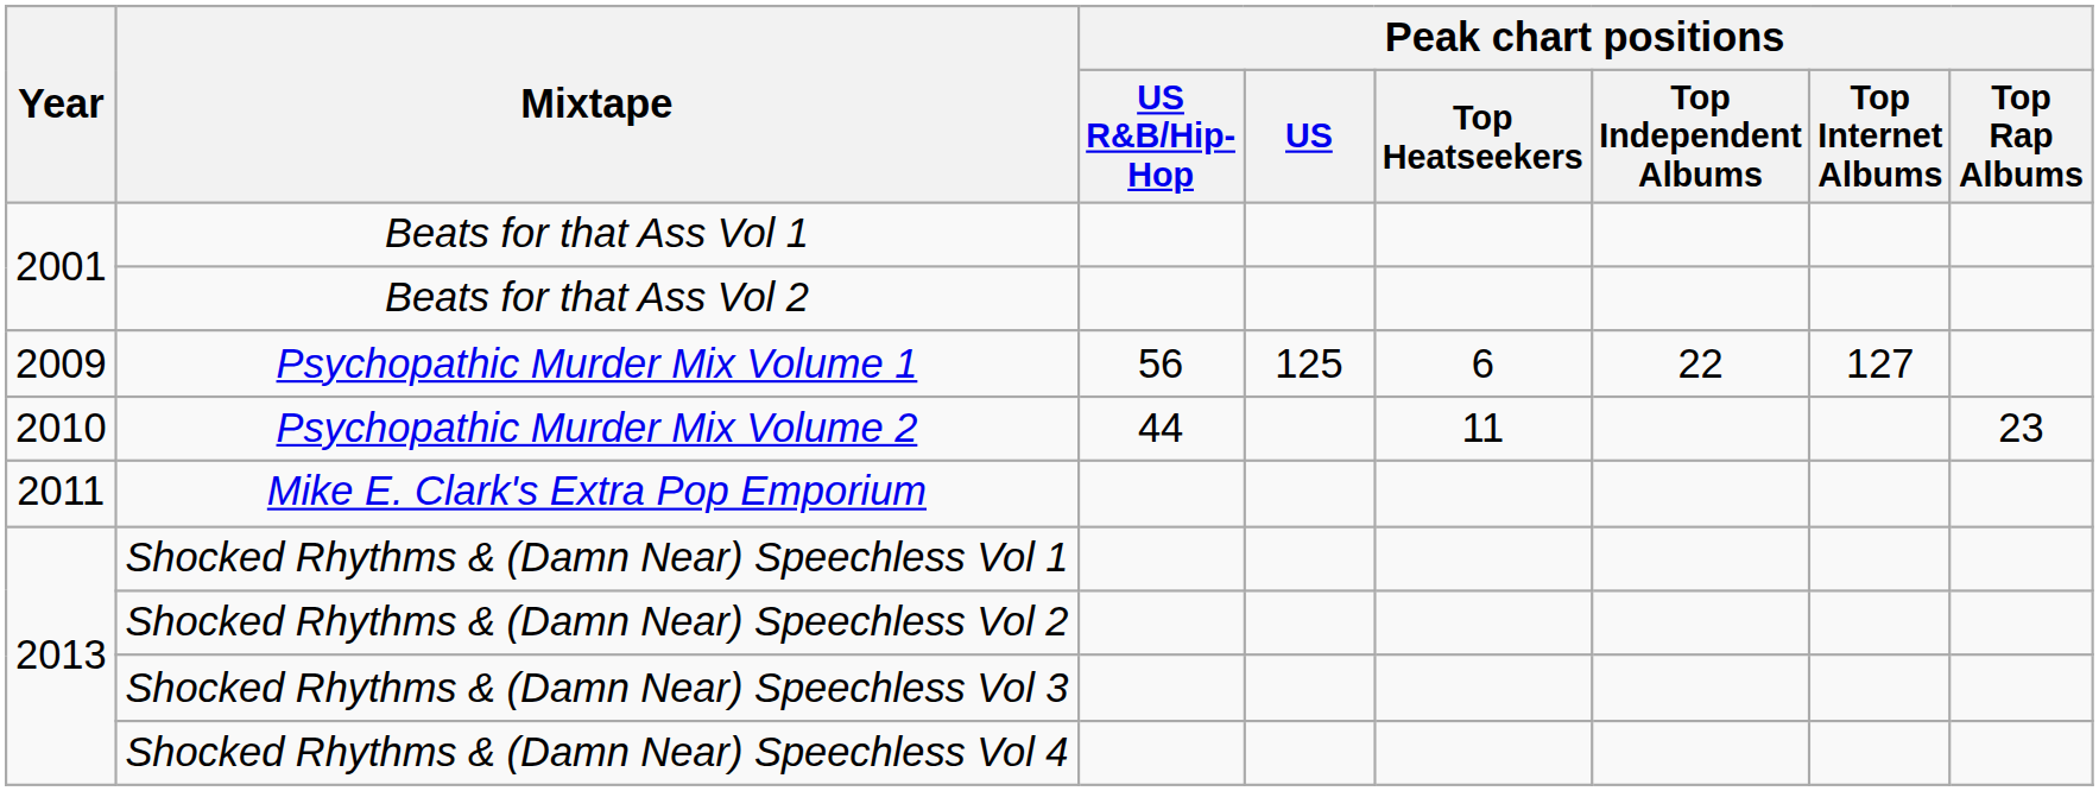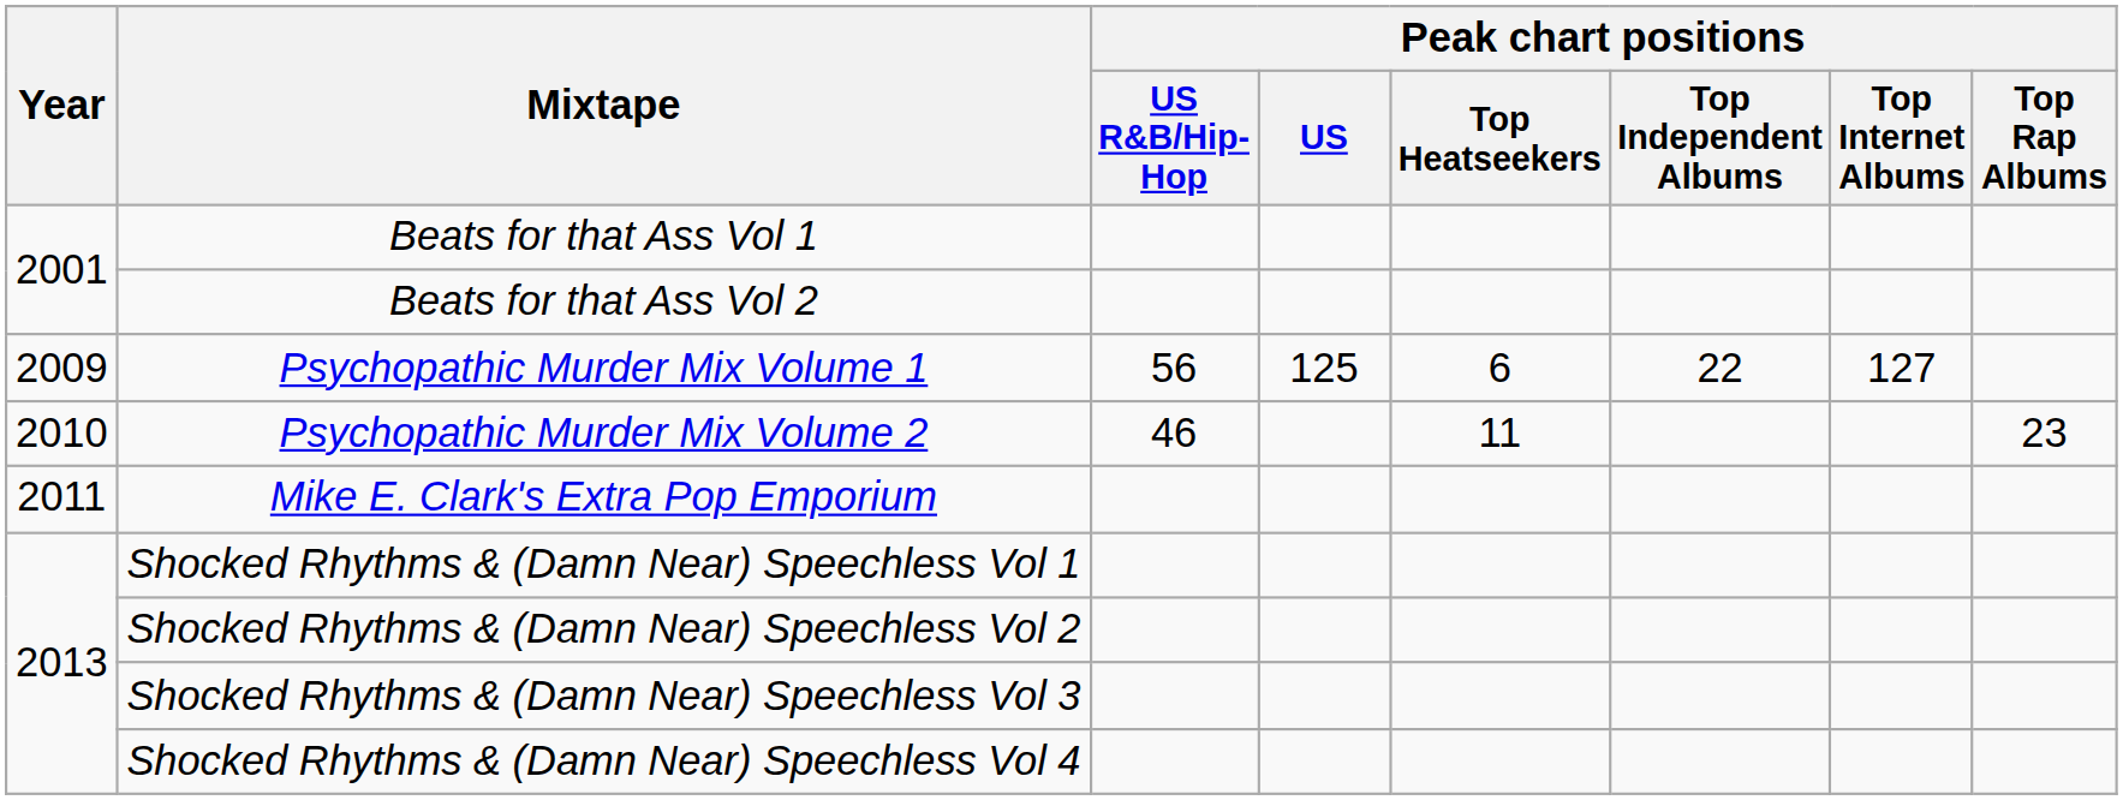Psychopathic Murder Mix Volume 2 | Peak chart positions / US R&B/Hip-Hop: 44 -> 46
